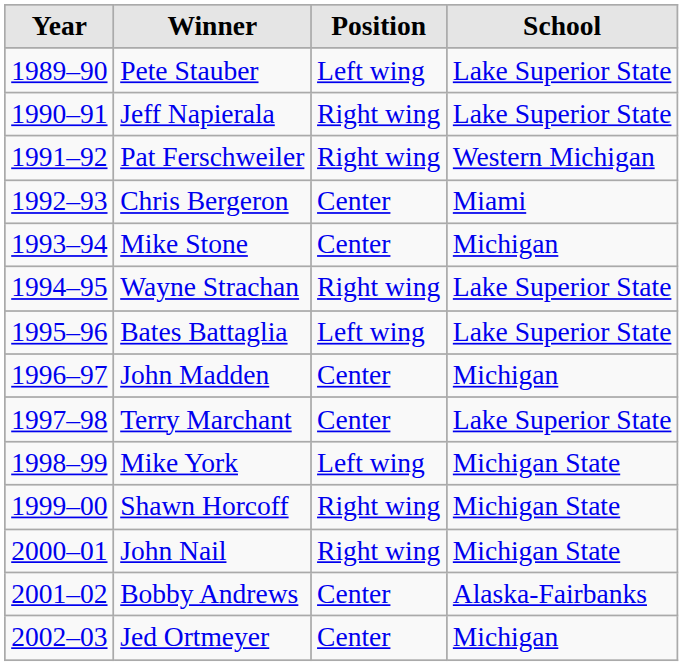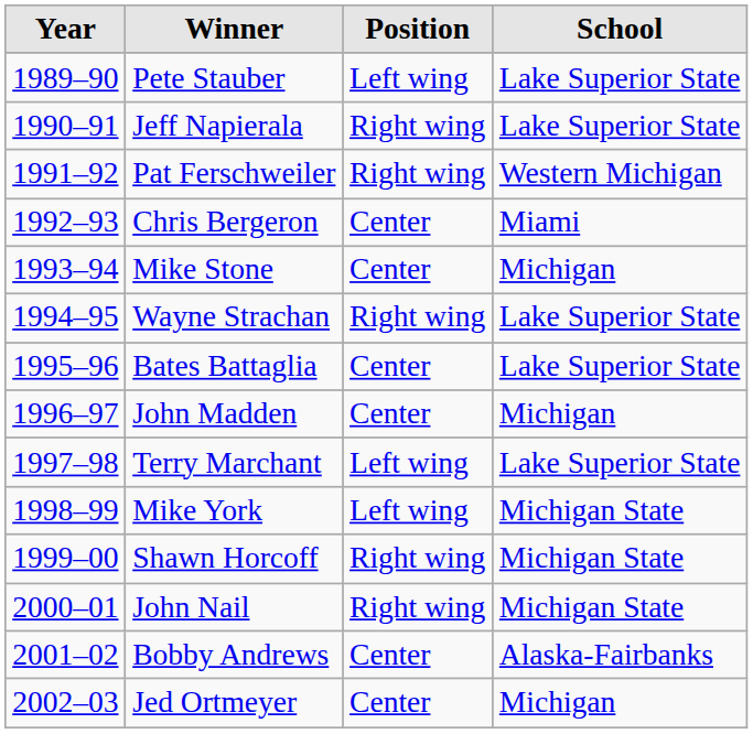Bates Battaglia | Position: Left wing -> Center
Terry Marchant | Position: Center -> Left wing
